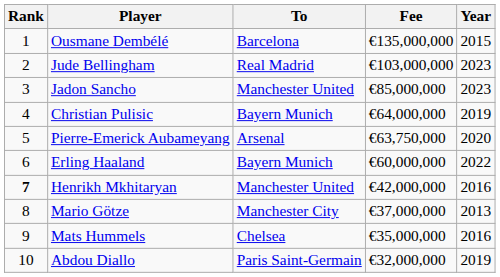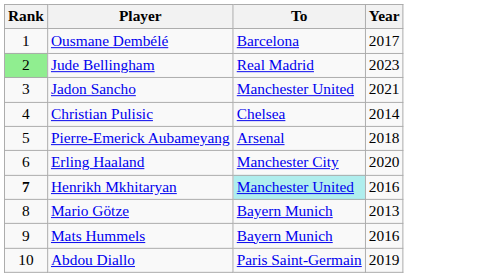- column: Fee | €135,000,000 | €103,000,000 | €85,000,000 | €64,000,000 | €63,750,000 | €60,000,000 | €42,000,000 | €37,000,000 | €35,000,000 | €32,000,000
Ousmane Dembélé | Year: 2015 -> 2017
Jude Bellingham | Rank: no background -> lightgreen background
Jadon Sancho | Year: 2023 -> 2021
Christian Pulisic | To: Bayern Munich -> Chelsea
Christian Pulisic | Year: 2019 -> 2014
Pierre-Emerick Aubameyang | Year: 2020 -> 2018
Erling Haaland | To: Bayern Munich -> Manchester City
Erling Haaland | Year: 2022 -> 2020
Henrikh Mkhitaryan | To: no background -> paleturquoise background
Mario Götze | To: Manchester City -> Bayern Munich
Mats Hummels | To: Chelsea -> Bayern Munich
